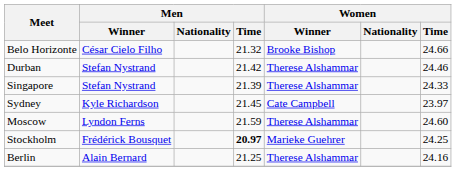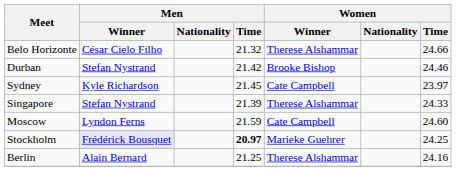Belo Horizonte | Women / Winner: Brooke Bishop -> Therese Alshammar
Durban | Women / Winner: Therese Alshammar -> Brooke Bishop
rows swapped: Sydney <-> Singapore
Moscow | Women / Winner: Therese Alshammar -> Cate Campbell
Stockholm | Men / Winner: no background -> lavender background
